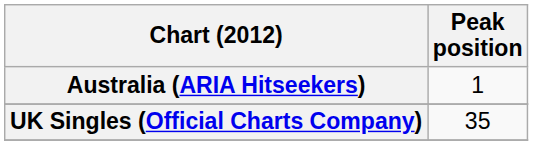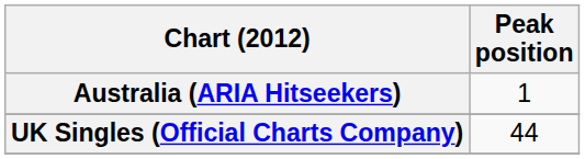UK Singles (Official Charts Company) | Peak position: 35 -> 44
